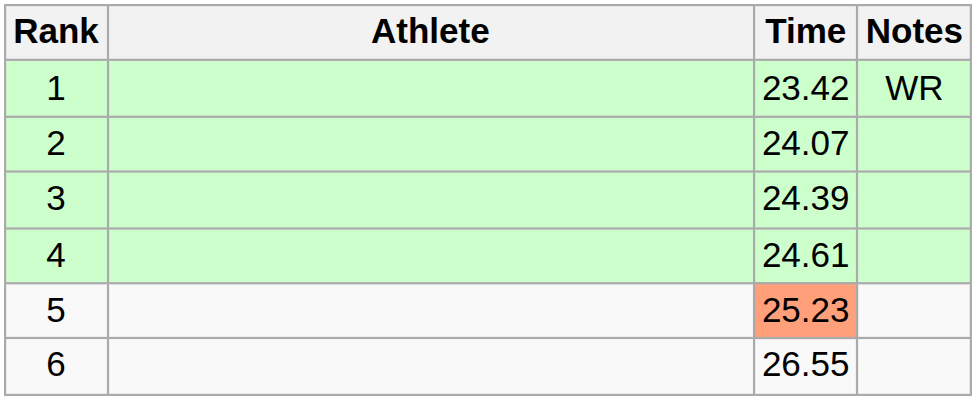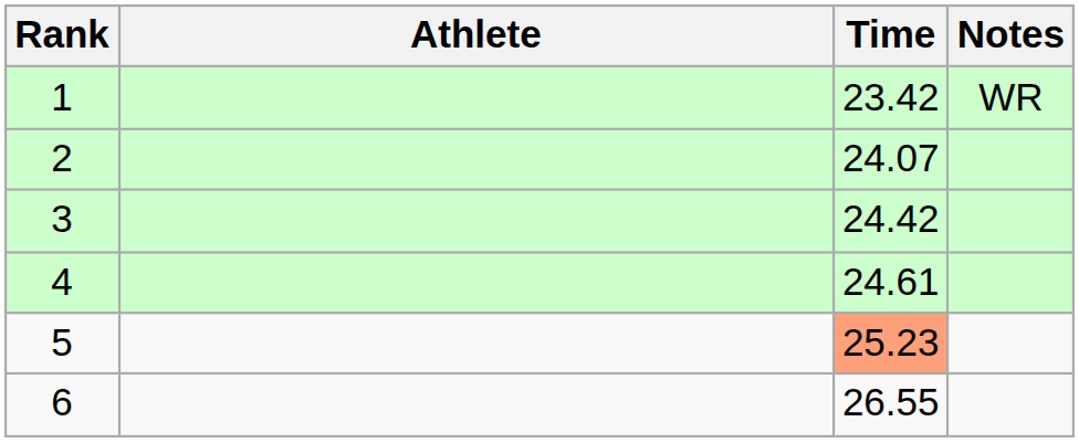3 | Time: 24.39 -> 24.42
